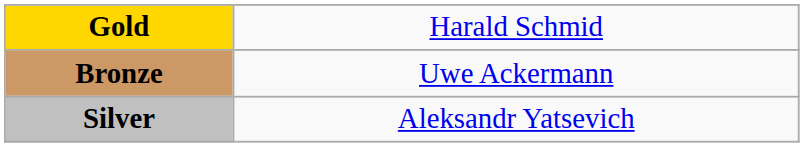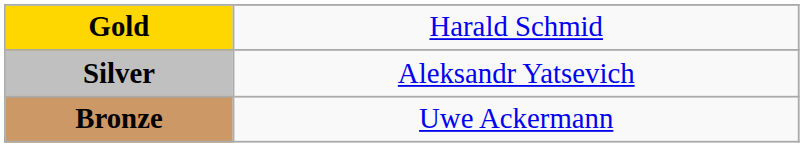rows swapped: Silver <-> Bronze
